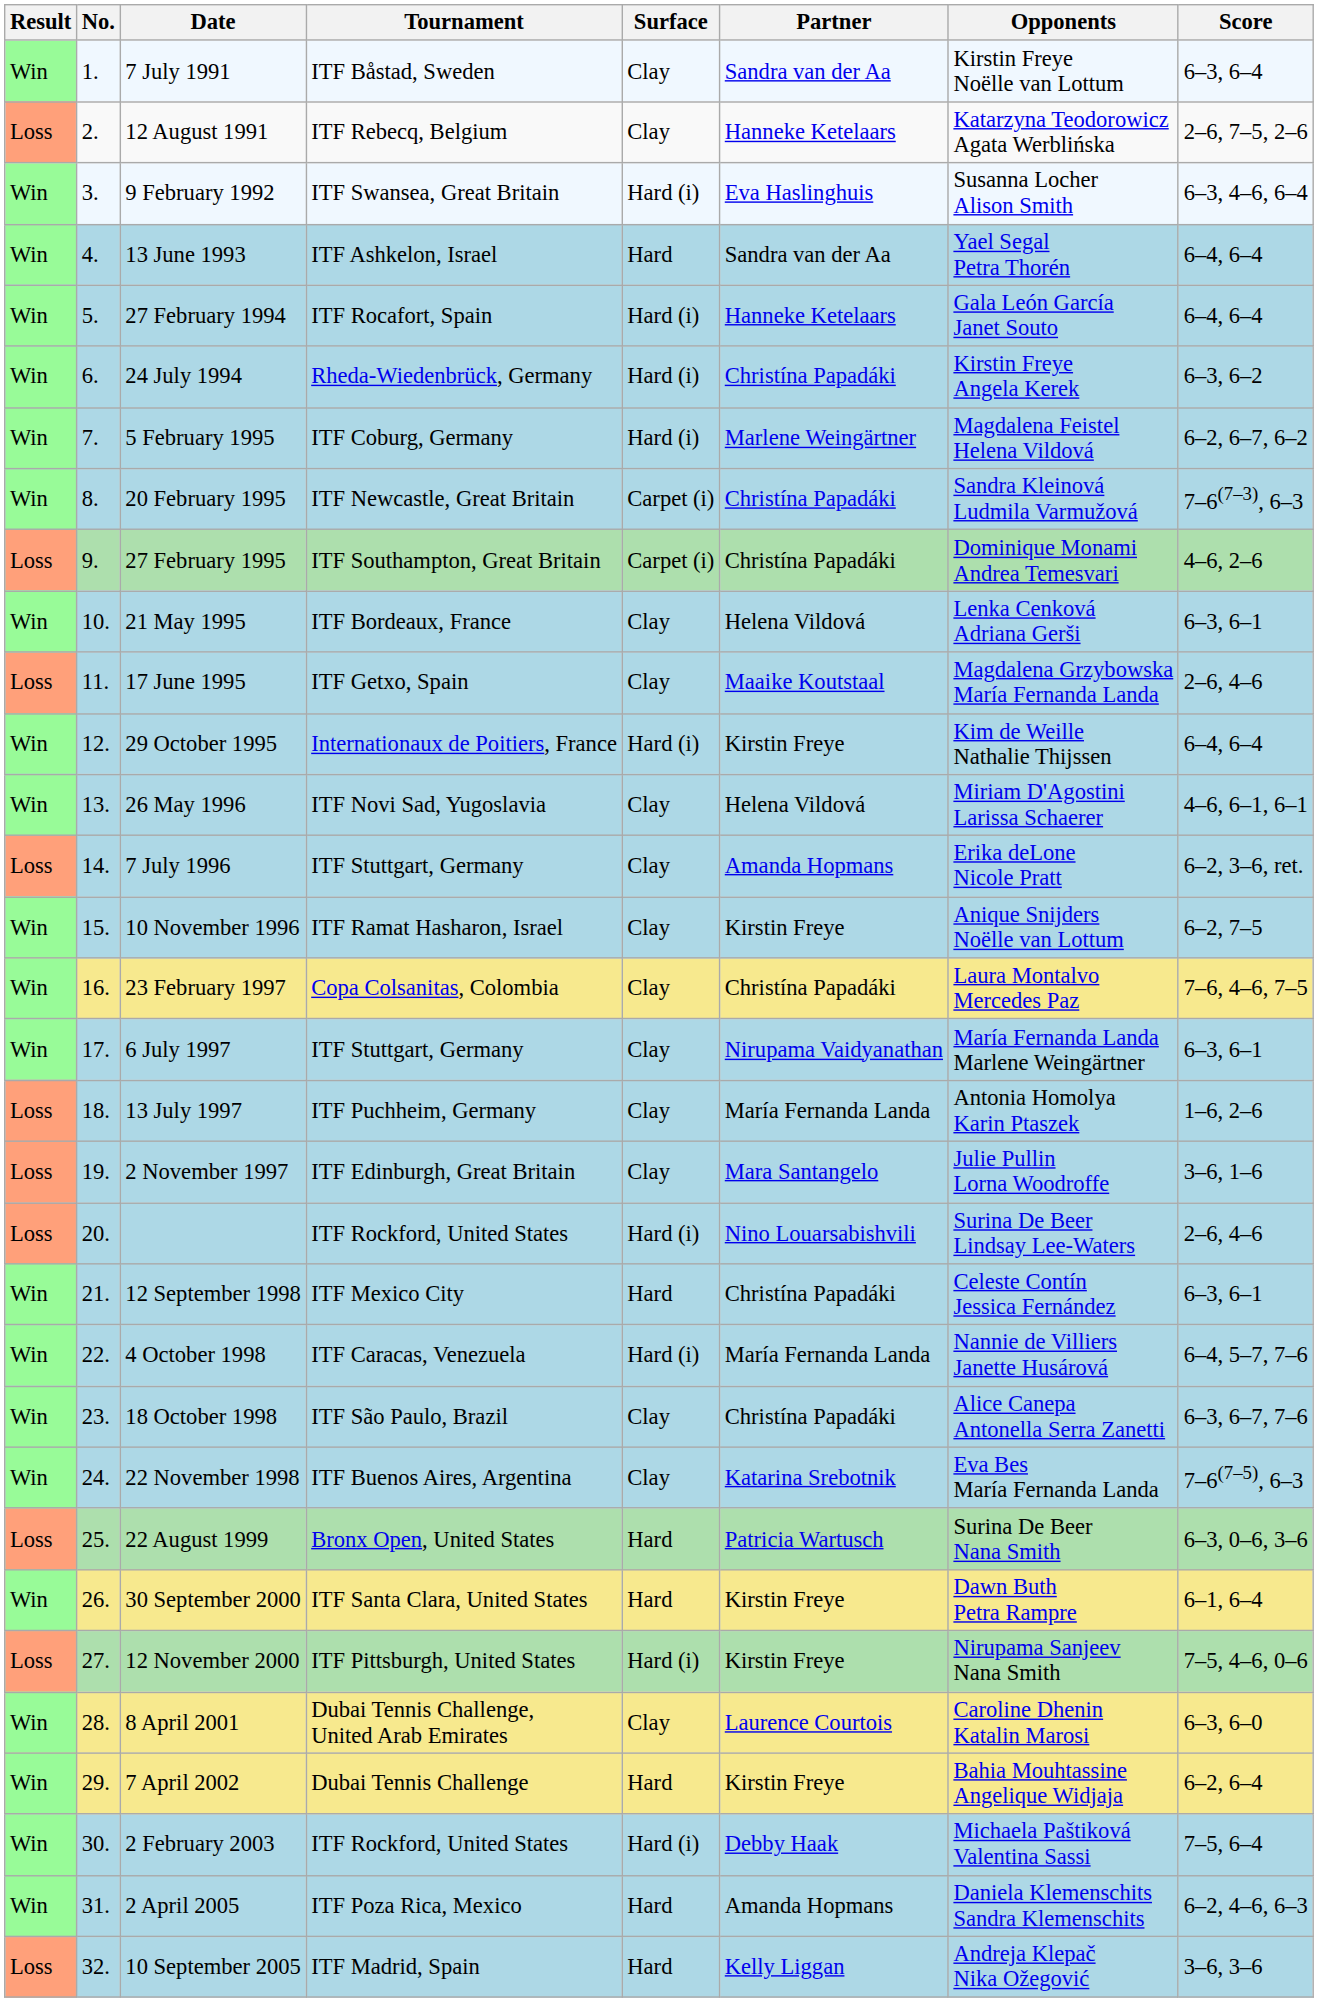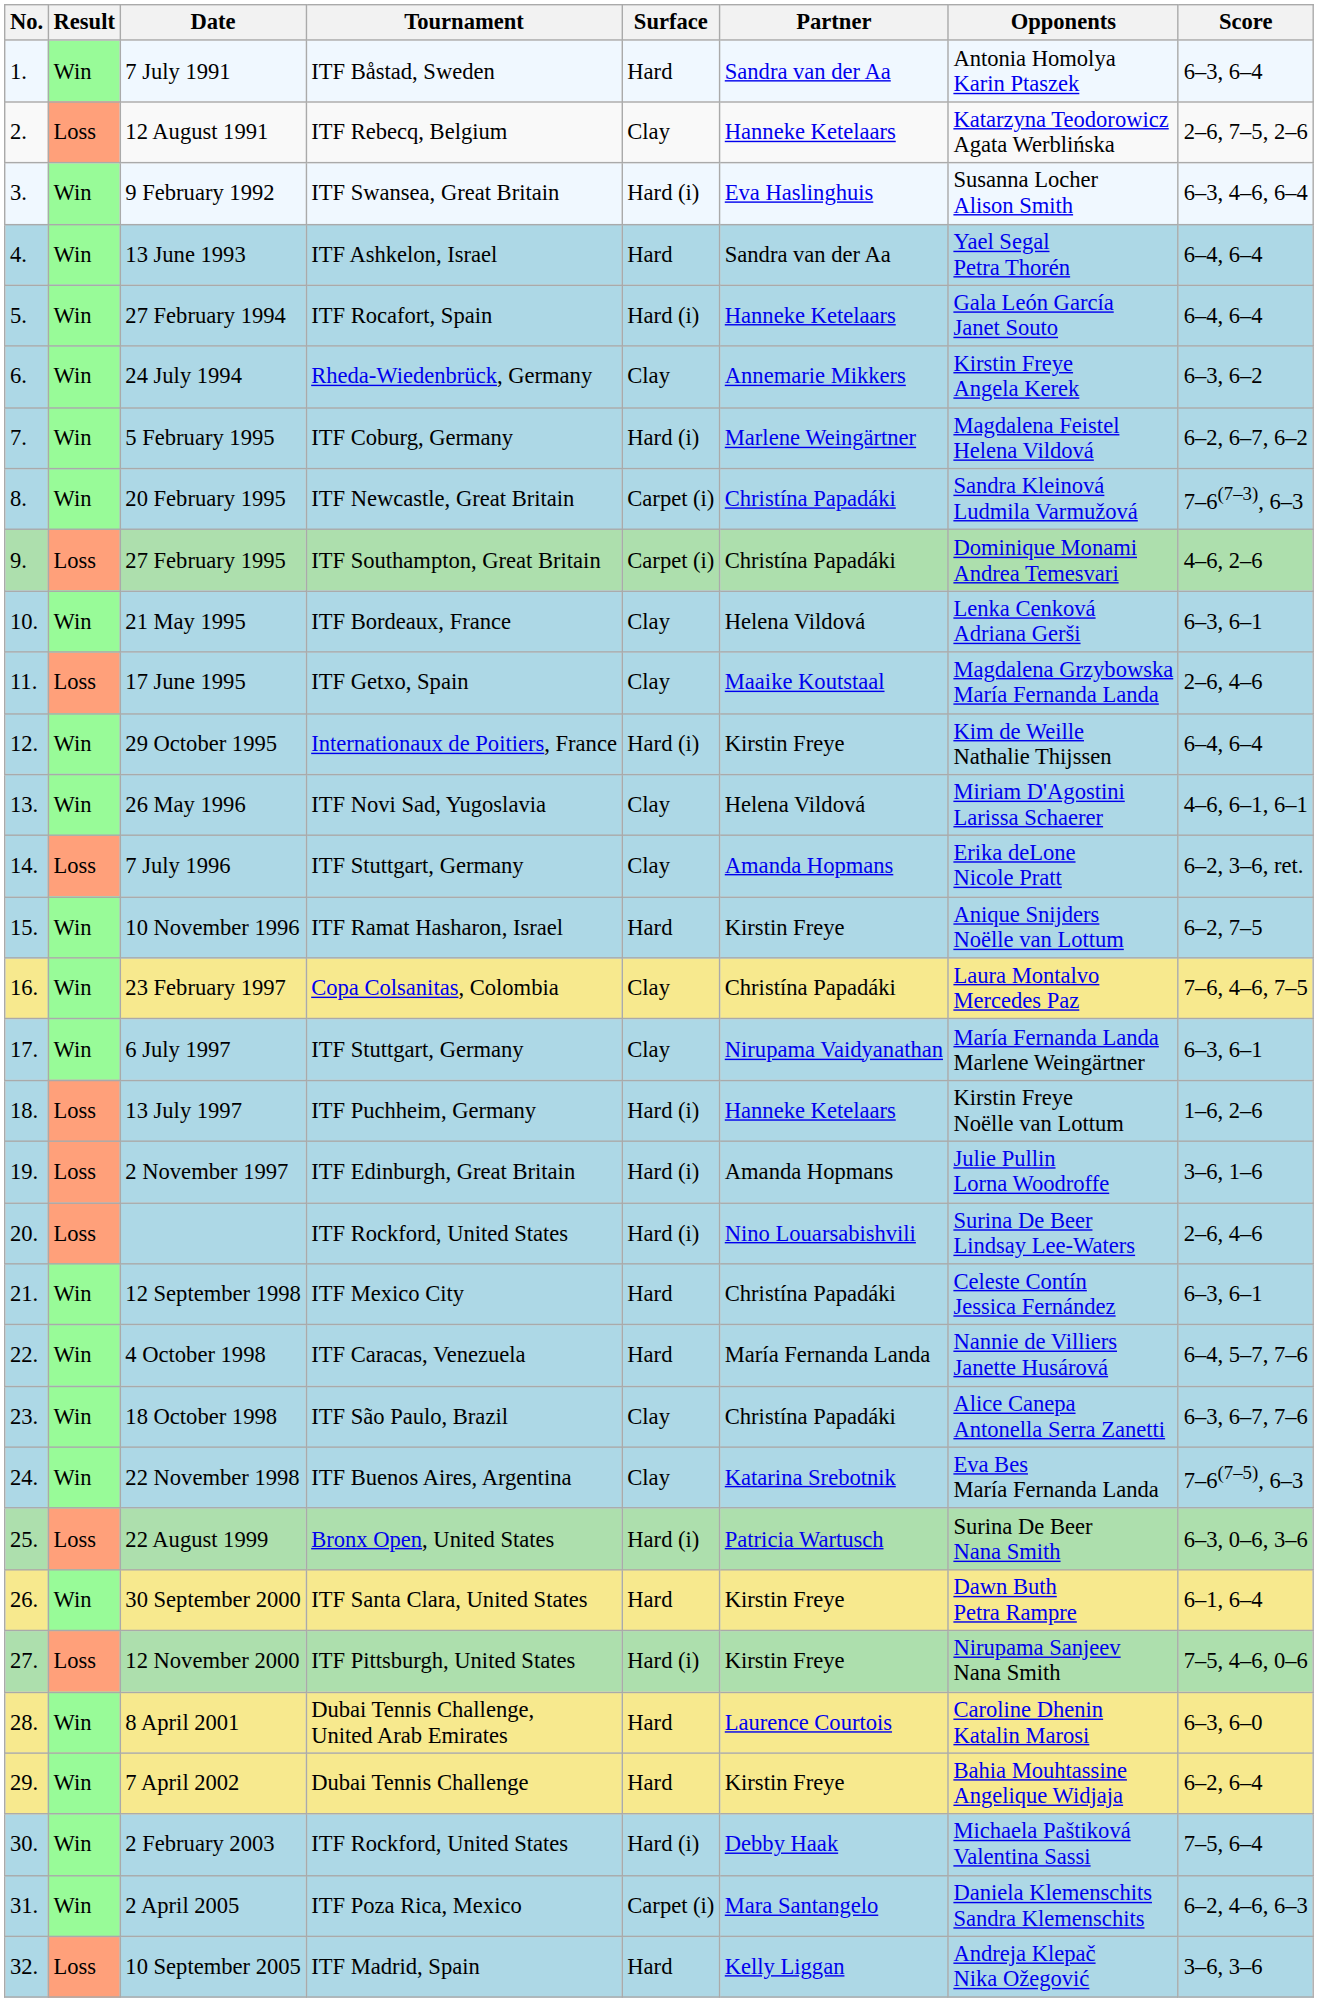columns swapped: Result <-> No.
7 July 1991 | Surface: Clay -> Hard
7 July 1991 | Opponents: Kirstin Freye Noëlle van Lottum -> Antonia Homolya Karin Ptaszek
24 July 1994 | Surface: Hard (i) -> Clay
24 July 1994 | Partner: Christína Papadáki -> Annemarie Mikkers
10 November 1996 | Surface: Clay -> Hard
13 July 1997 | Surface: Clay -> Hard (i)
13 July 1997 | Partner: María Fernanda Landa -> Hanneke Ketelaars
13 July 1997 | Opponents: Antonia Homolya Karin Ptaszek -> Kirstin Freye Noëlle van Lottum
2 November 1997 | Surface: Clay -> Hard (i)
2 November 1997 | Partner: Mara Santangelo -> Amanda Hopmans
4 October 1998 | Surface: Hard (i) -> Hard
22 August 1999 | Surface: Hard -> Hard (i)
8 April 2001 | Surface: Clay -> Hard
2 April 2005 | Surface: Hard -> Carpet (i)
2 April 2005 | Partner: Amanda Hopmans -> Mara Santangelo
